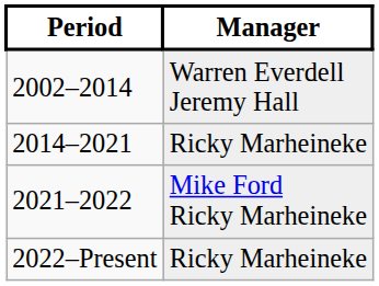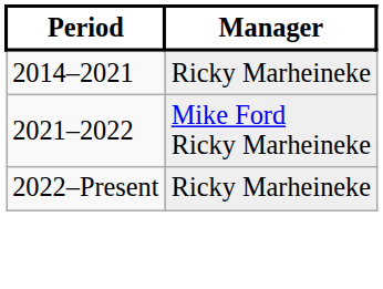- row: 2002–2014 | Warren Everdell Jeremy Hall
